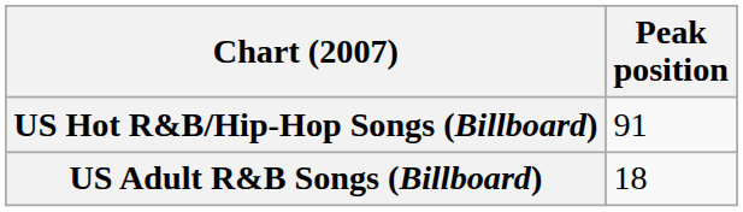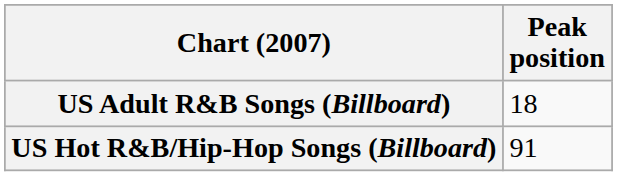rows swapped: US Adult R&B Songs (Billboard) <-> US Hot R&B/Hip-Hop Songs (Billboard)
